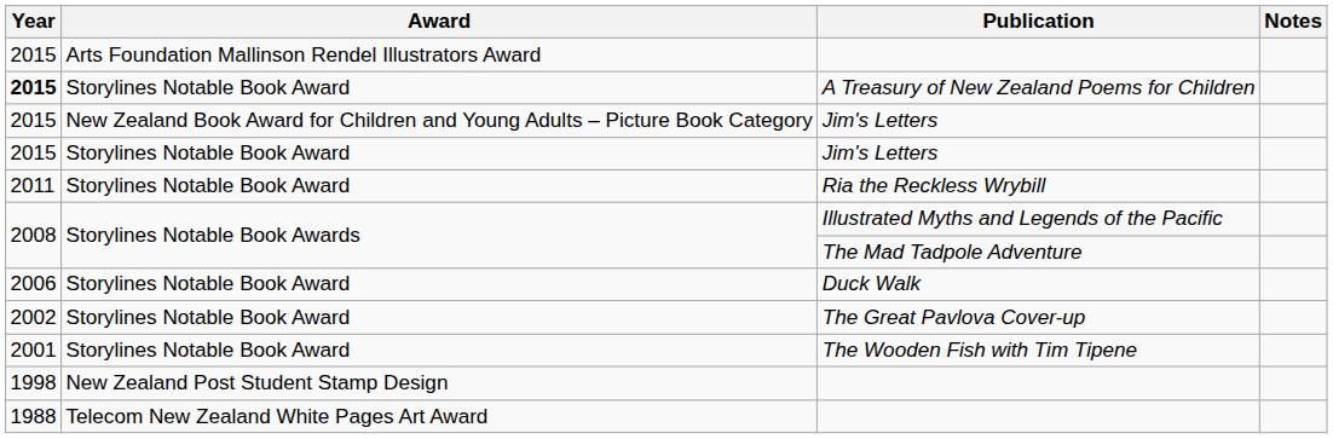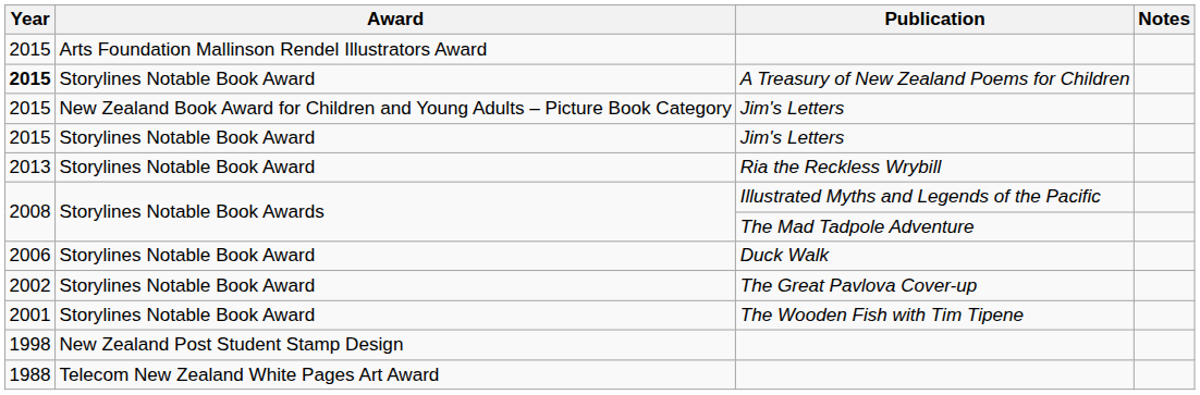Ria the Reckless Wrybill | Year: 2011 -> 2013
